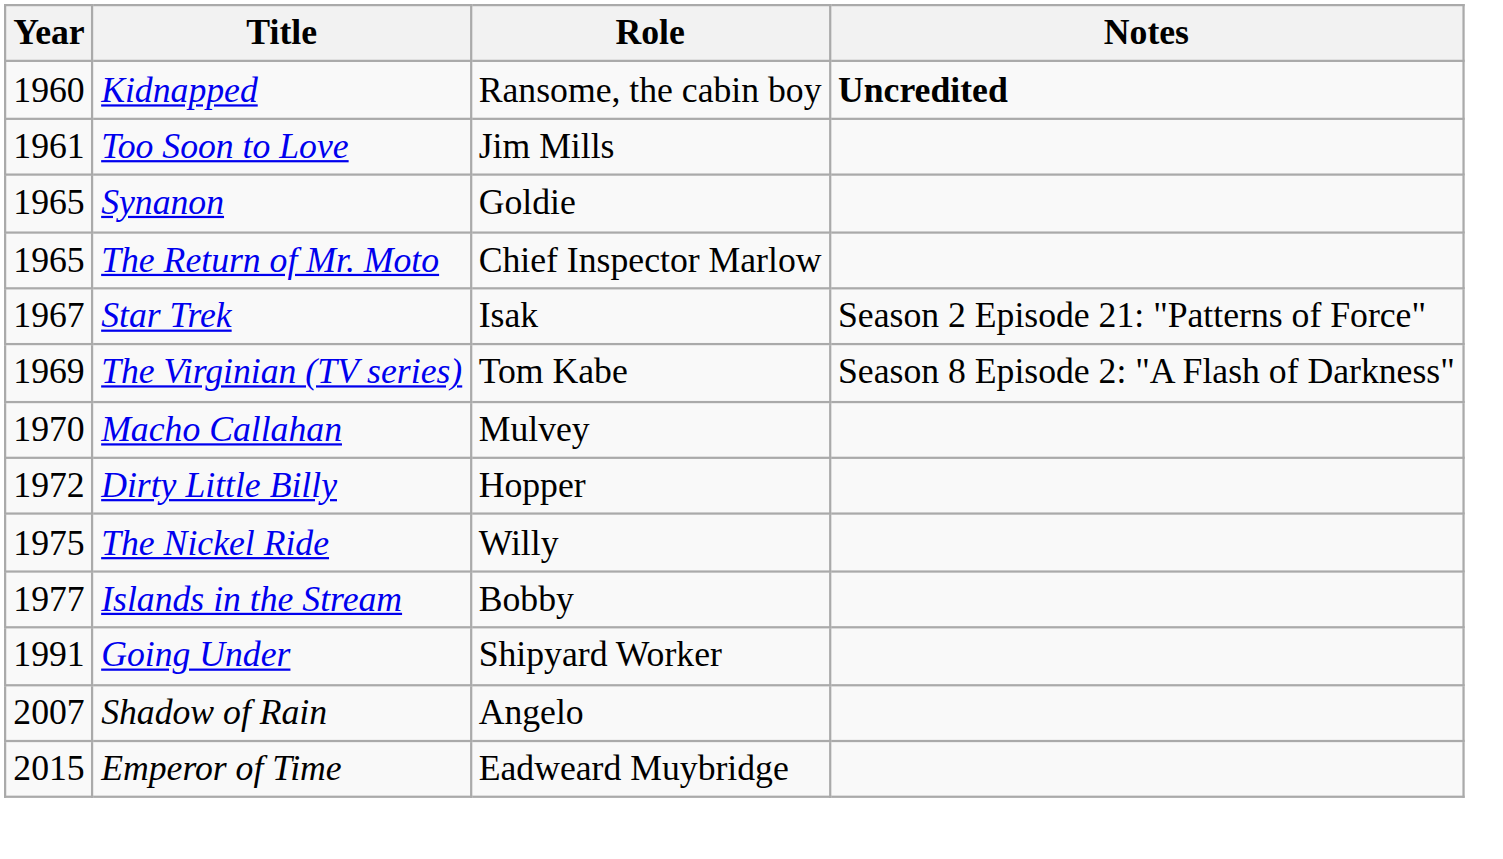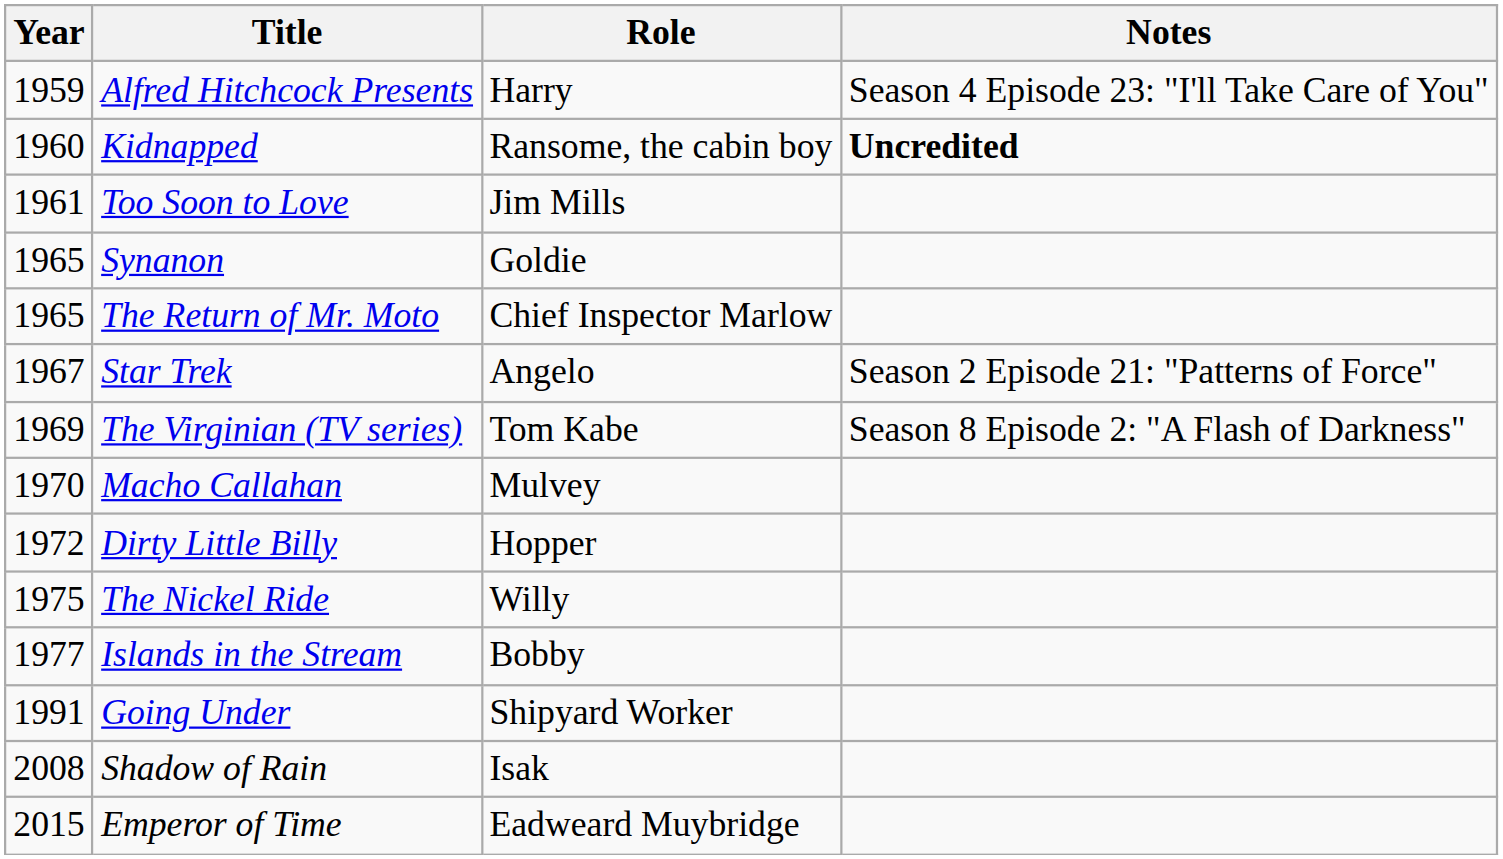+ row: 1959 | Alfred Hitchcock Presents | Harry | Season 4 Episode 23: "I'll Take Care of You"
Star Trek | Role: Isak -> Angelo
Shadow of Rain | Year: 2007 -> 2008
Shadow of Rain | Role: Angelo -> Isak
